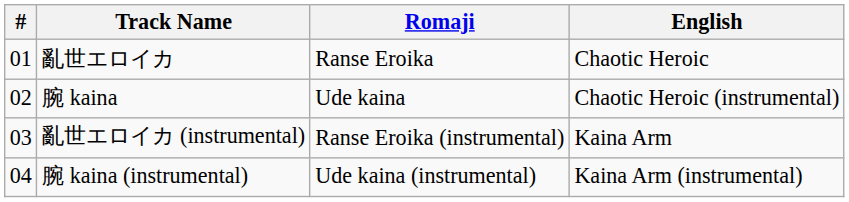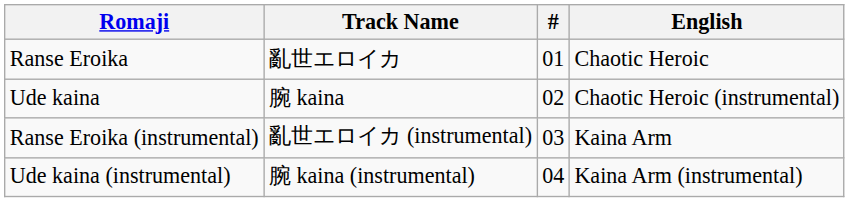columns swapped: # <-> Romaji
